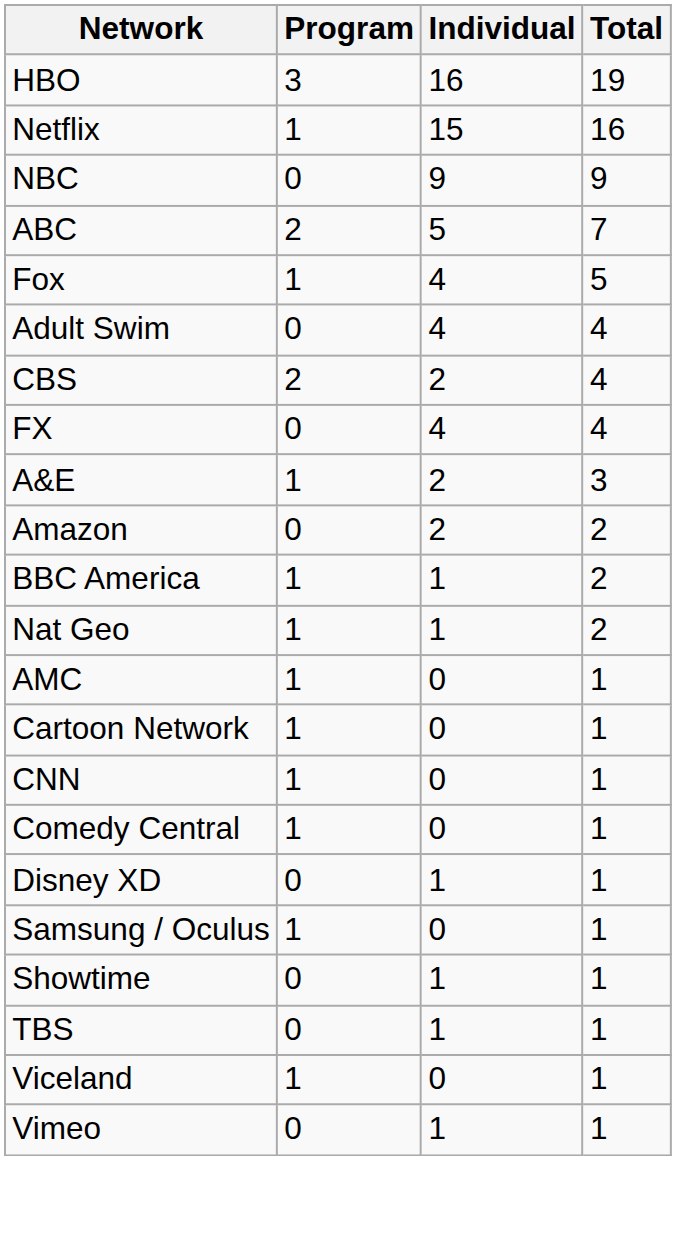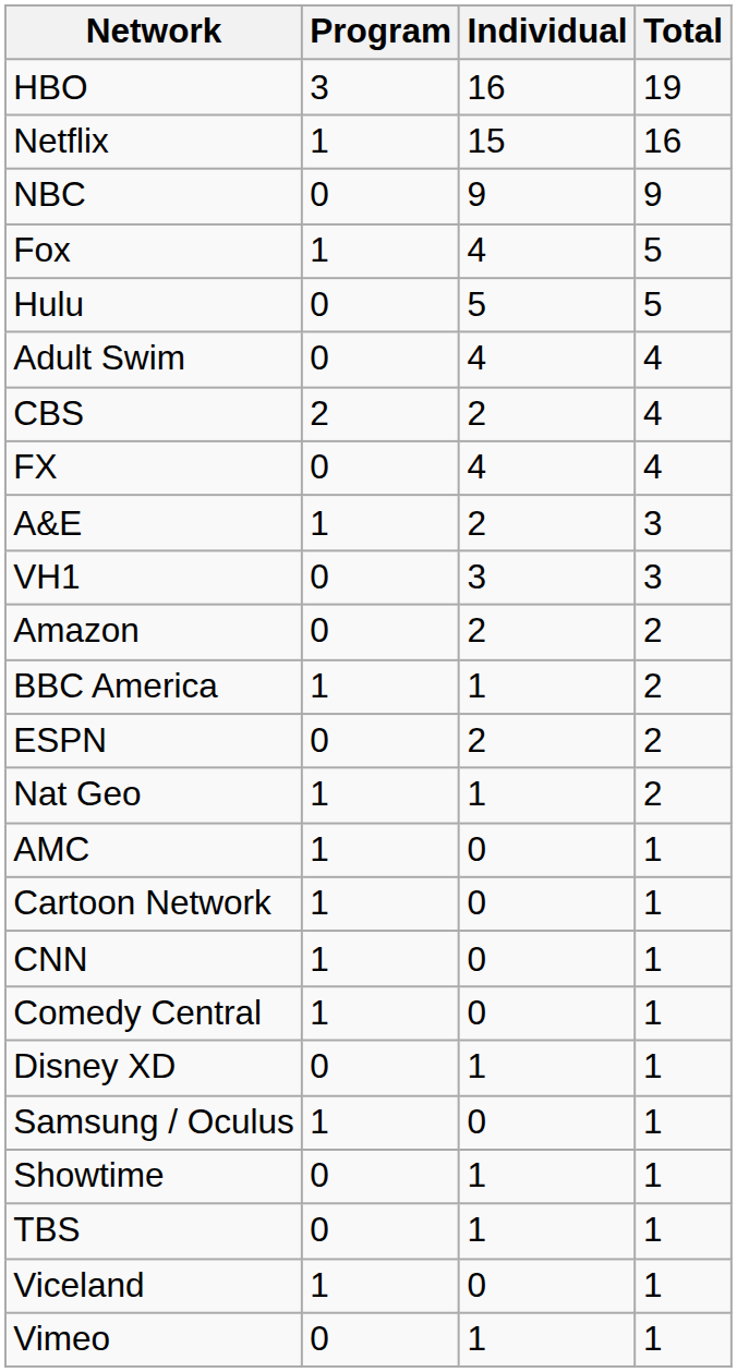- row: ABC | 2 | 5 | 7
+ row: Hulu | 0 | 5 | 5
+ row: VH1 | 0 | 3 | 3
+ row: ESPN | 0 | 2 | 2
